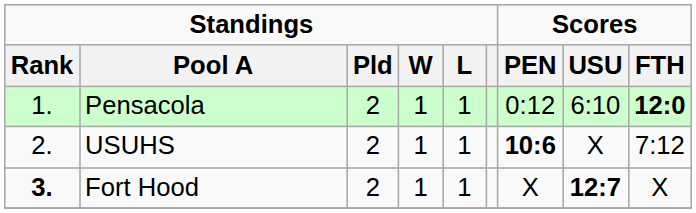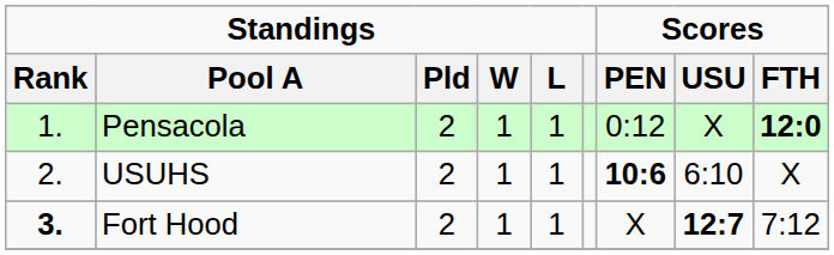Pensacola | Scores / USU: 6:10 -> X
USUHS | Scores / USU: X -> 6:10
USUHS | Scores / FTH: 7:12 -> X
Fort Hood | Scores / FTH: X -> 7:12
